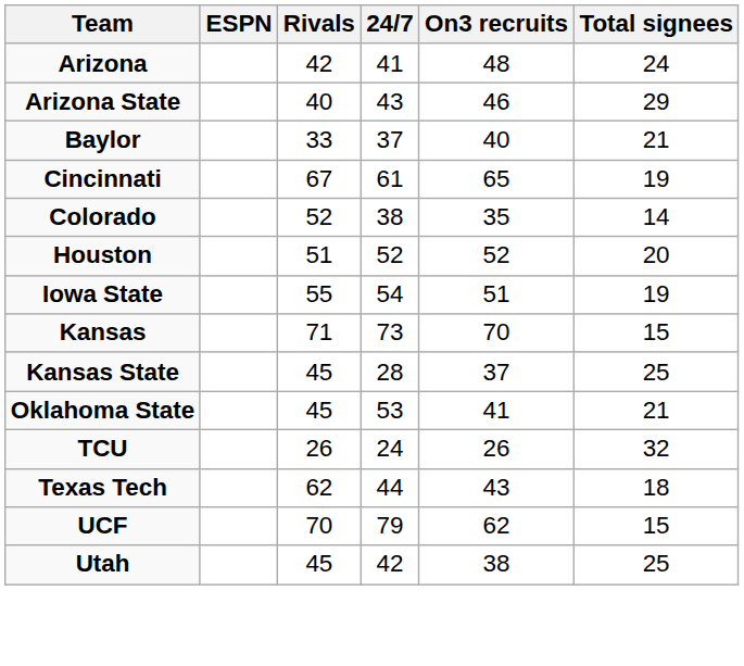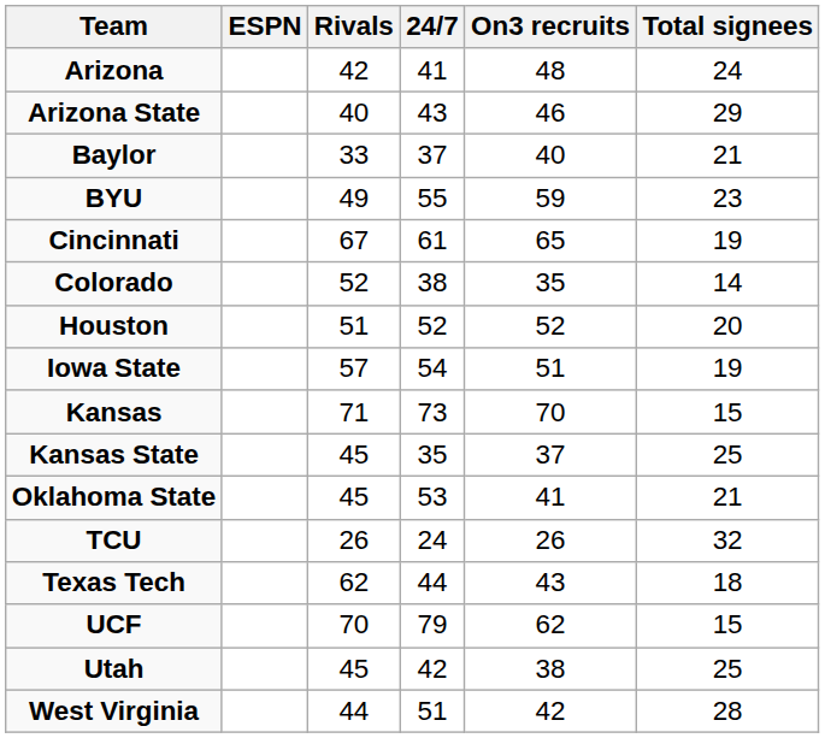+ row: BYU | 49 | 55 | 59 | 23
Iowa State | Rivals: 55 -> 57
Kansas State | 24/7: 28 -> 35
+ row: West Virginia | 44 | 51 | 42 | 28
